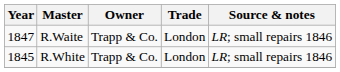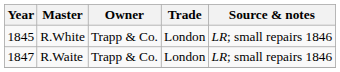rows swapped: R.White <-> R.Waite
